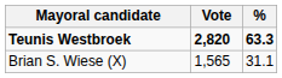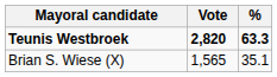Brian S. Wiese (X) | %: 31.1 -> 35.1
